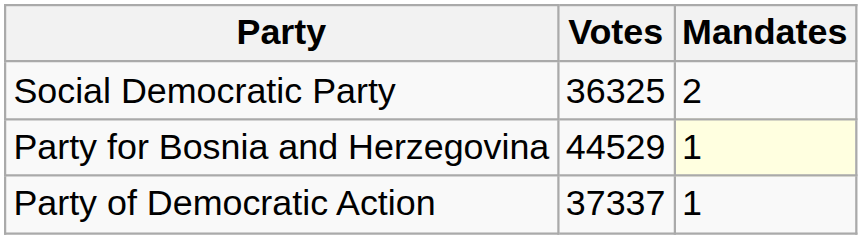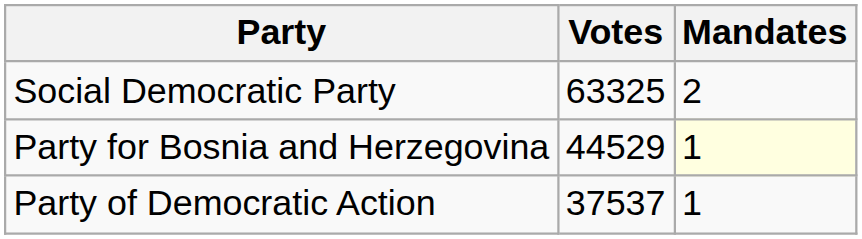Social Democratic Party | Votes: 36325 -> 63325
Party of Democratic Action | Votes: 37337 -> 37537
